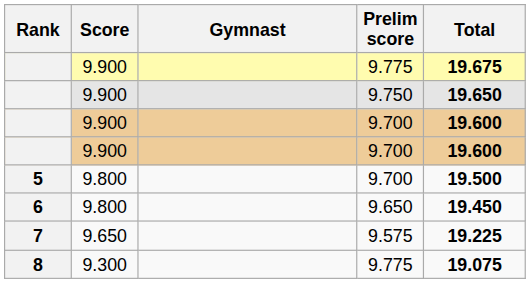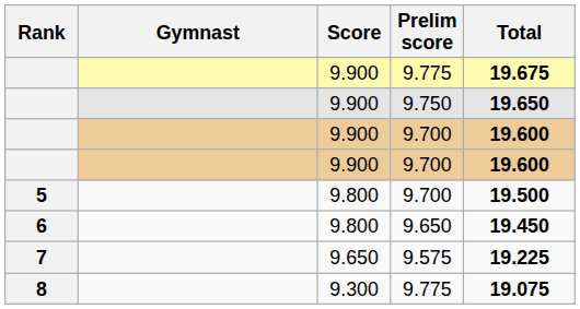columns swapped: Gymnast <-> Score
